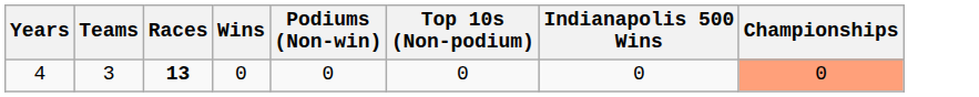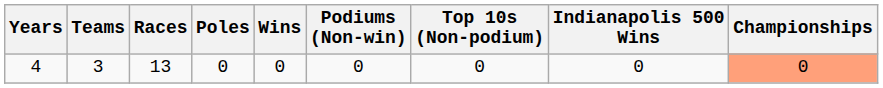+ column: Poles | 0
4 | Races: bold -> normal
